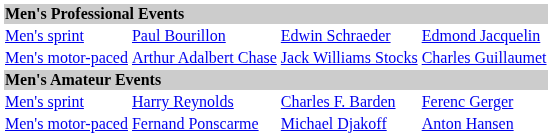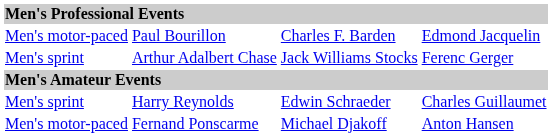Paul Bourillon | column 1: Men's sprint -> Men's motor-paced
Paul Bourillon | column 3: Edwin Schraeder -> Charles F. Barden
Arthur Adalbert Chase | column 1: Men's motor-paced -> Men's sprint
Arthur Adalbert Chase | column 4: Charles Guillaumet -> Ferenc Gerger
Harry Reynolds | column 3: Charles F. Barden -> Edwin Schraeder
Harry Reynolds | column 4: Ferenc Gerger -> Charles Guillaumet
